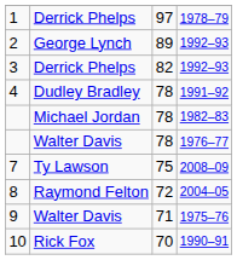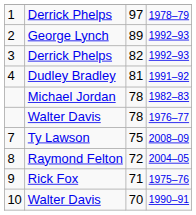4 | column 3: 78 -> 81
9 | column 2: Walter Davis -> Rick Fox
10 | column 2: Rick Fox -> Walter Davis
